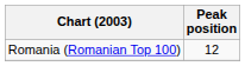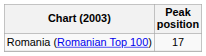Romania (Romanian Top 100) | Peak position: 12 -> 17
